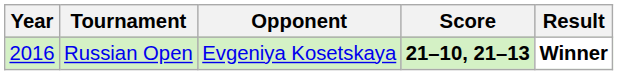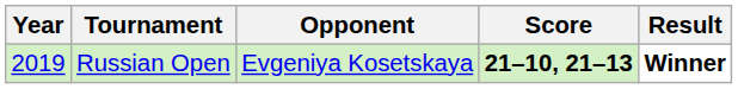Russian Open | Year: 2016 -> 2019
